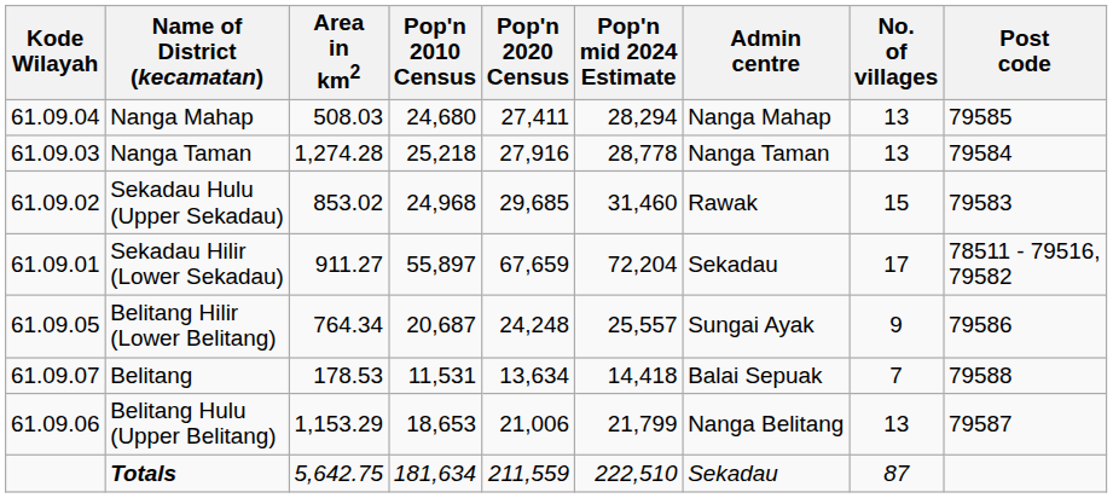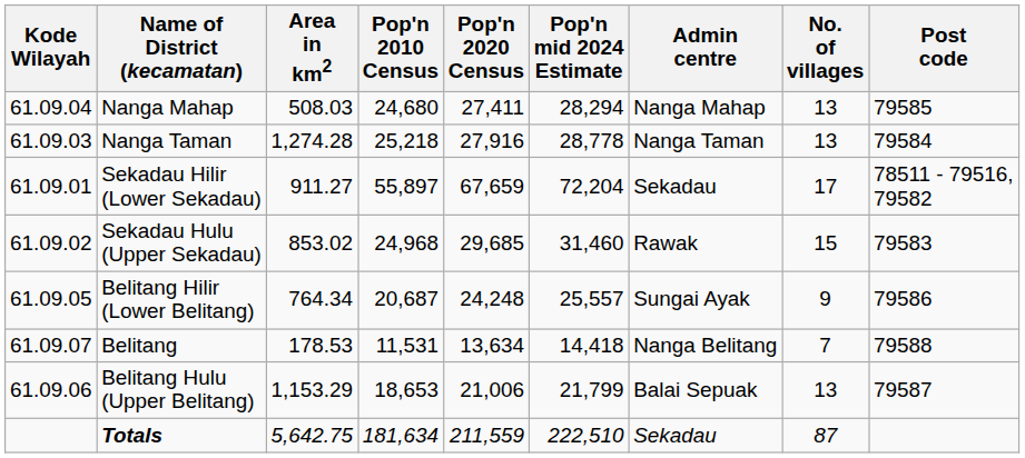rows swapped: Sekadau Hulu (Upper Sekadau) <-> Sekadau Hilir (Lower Sekadau)
Belitang | Admin centre: Balai Sepuak -> Nanga Belitang
Belitang Hulu (Upper Belitang) | Admin centre: Nanga Belitang -> Balai Sepuak
